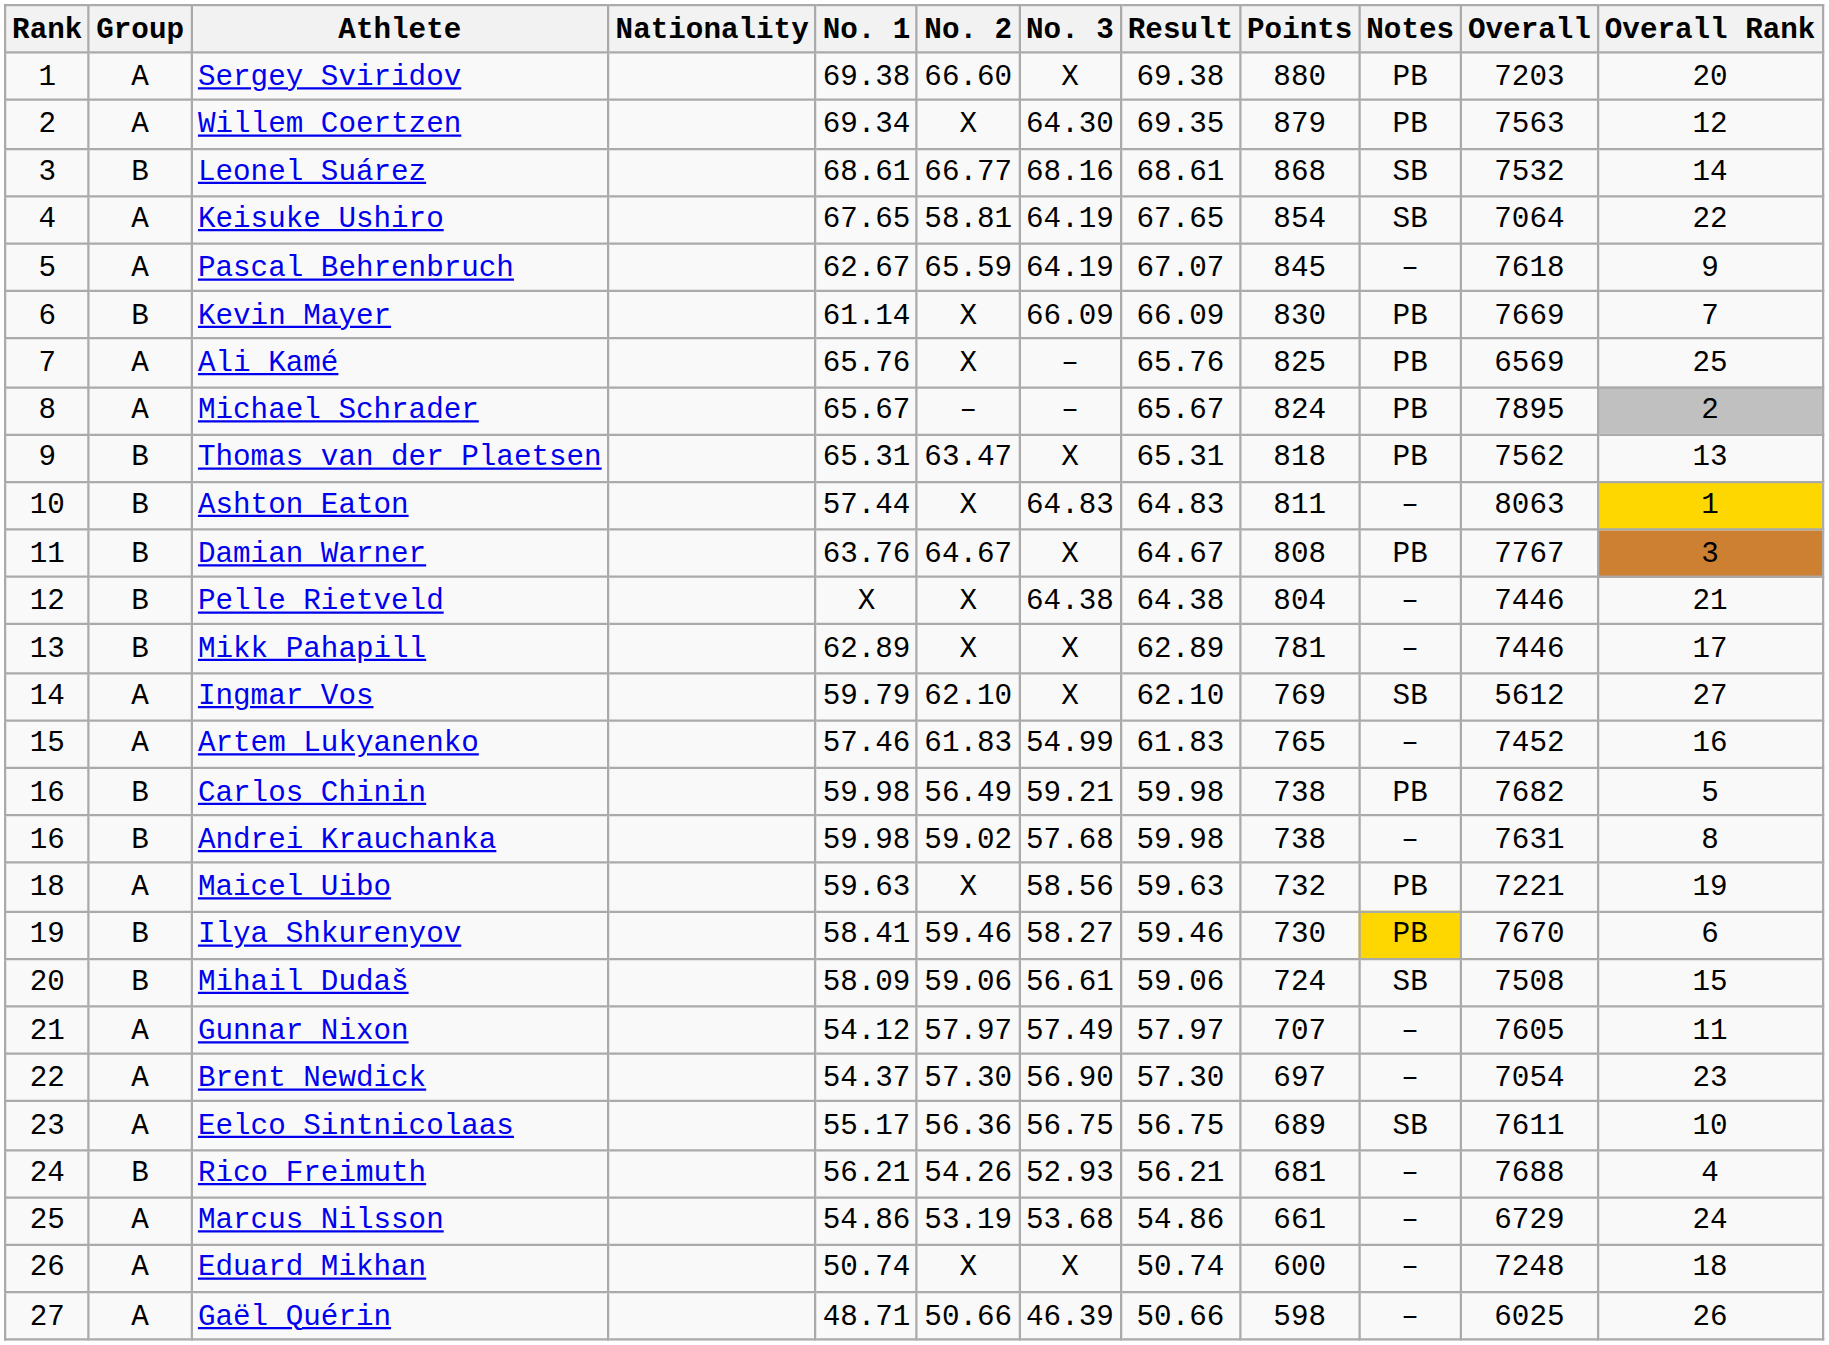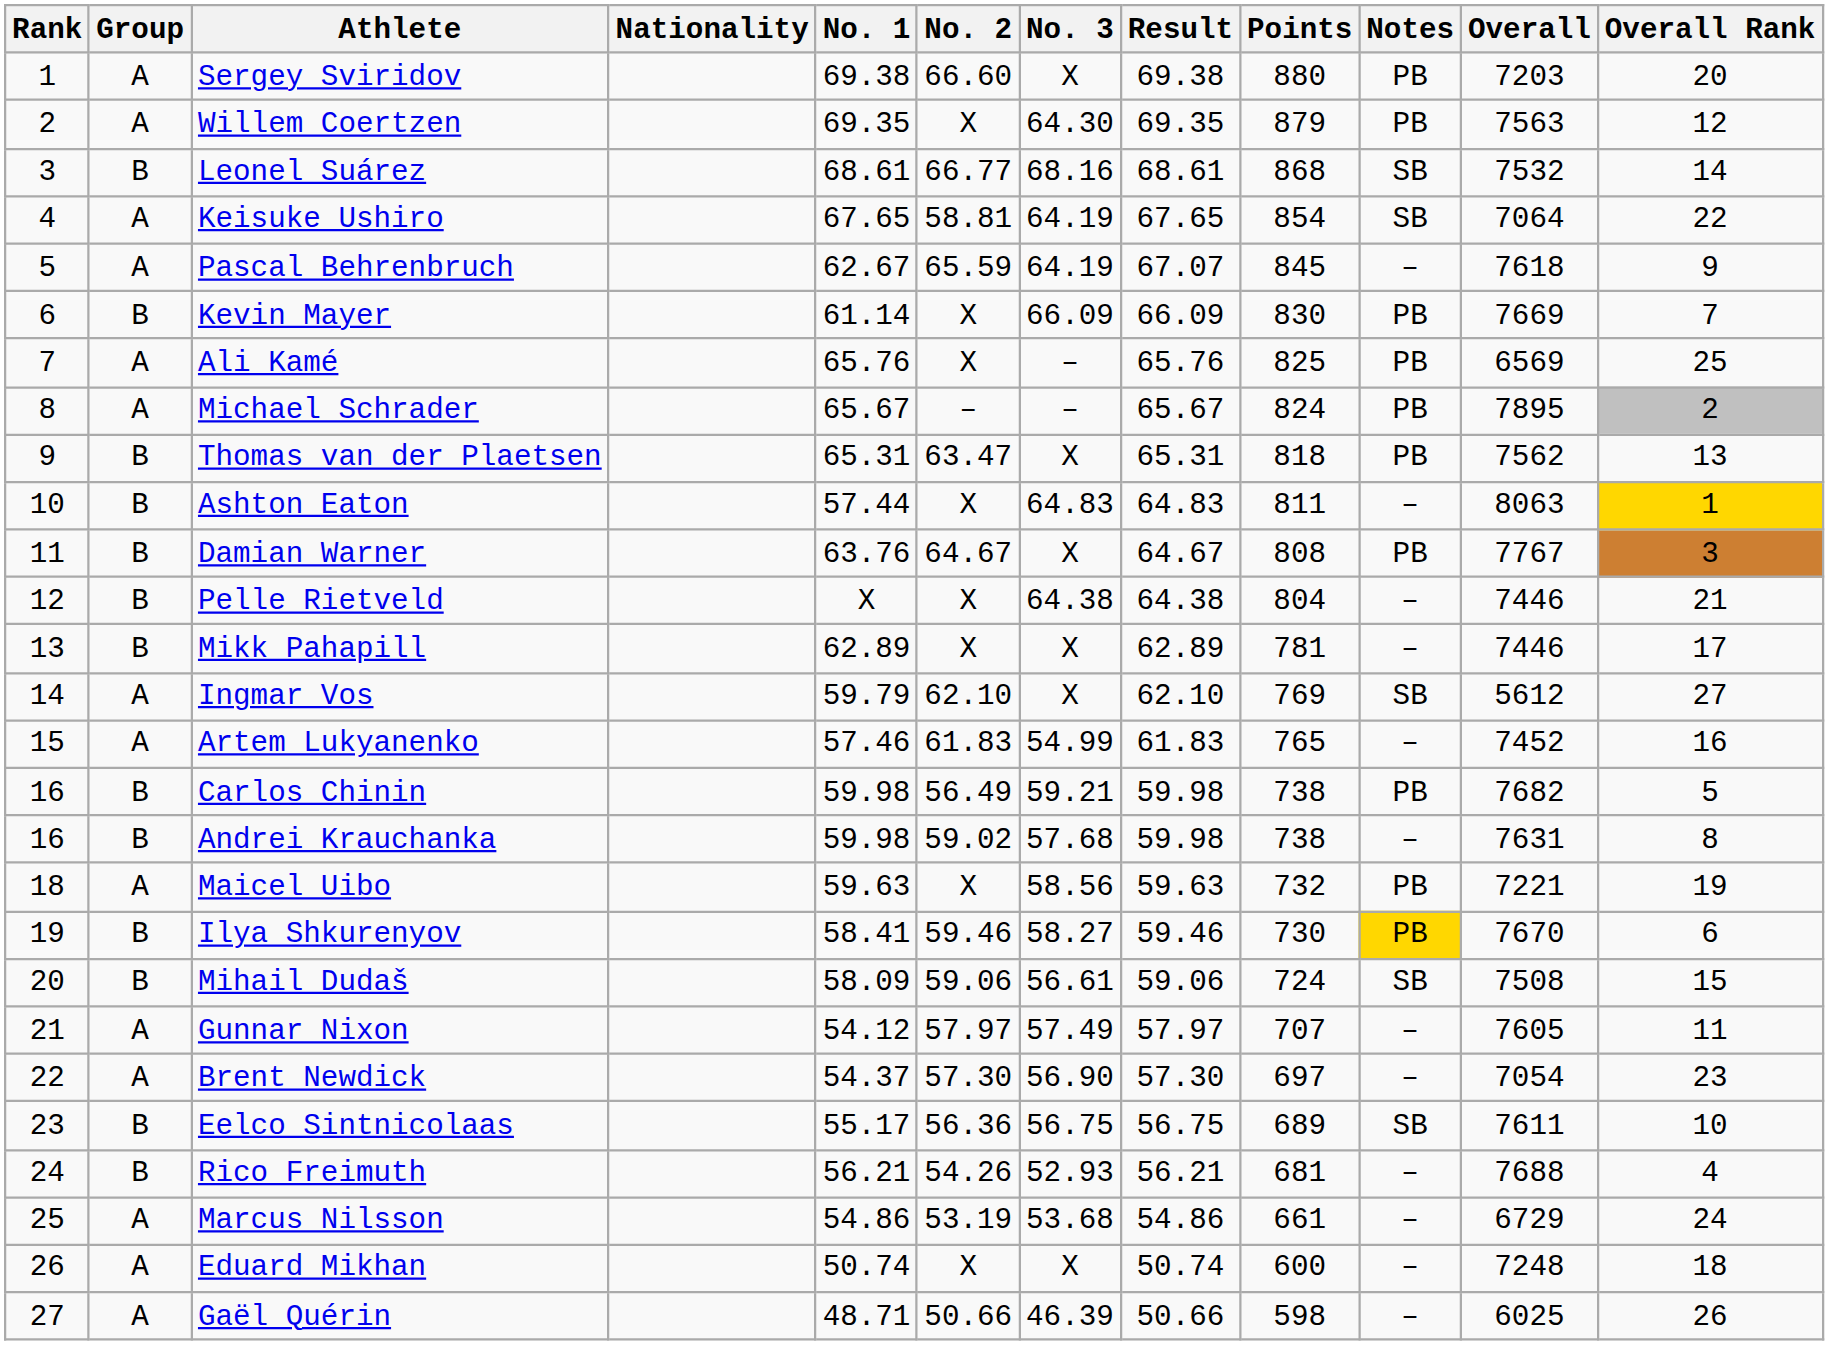Willem Coertzen | No. 1: 69.34 -> 69.35
Eelco Sintnicolaas | Group: A -> B
